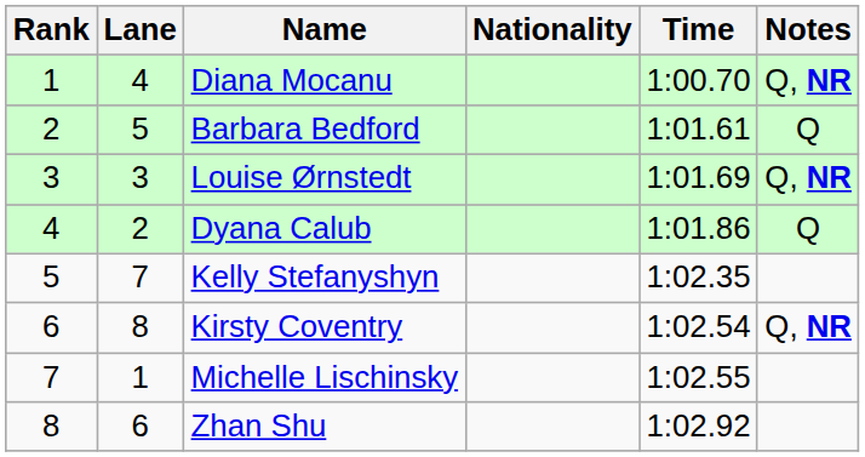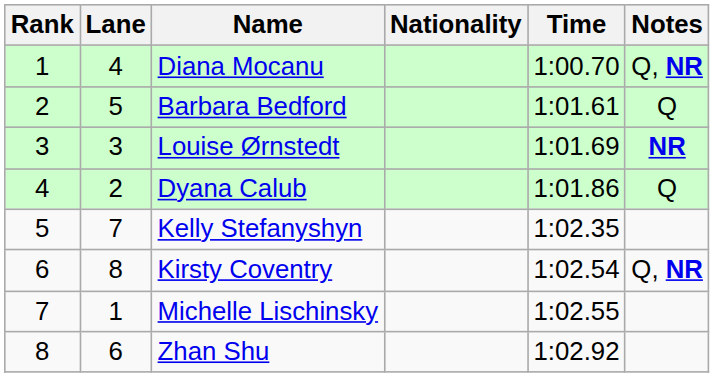Louise Ørnstedt | Notes: Q, NR -> NR
